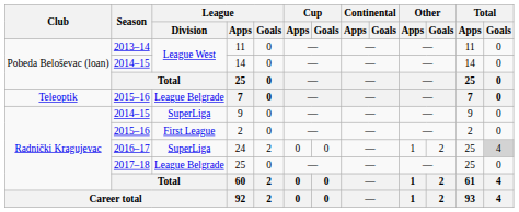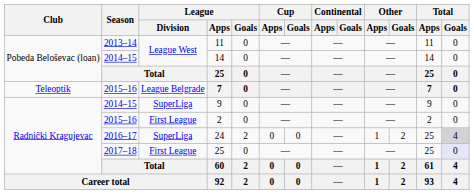2017–18 / 25 | League / Division: League Belgrade -> First League
2017–18 / 25 | Total / Goals: no background -> lavender background
